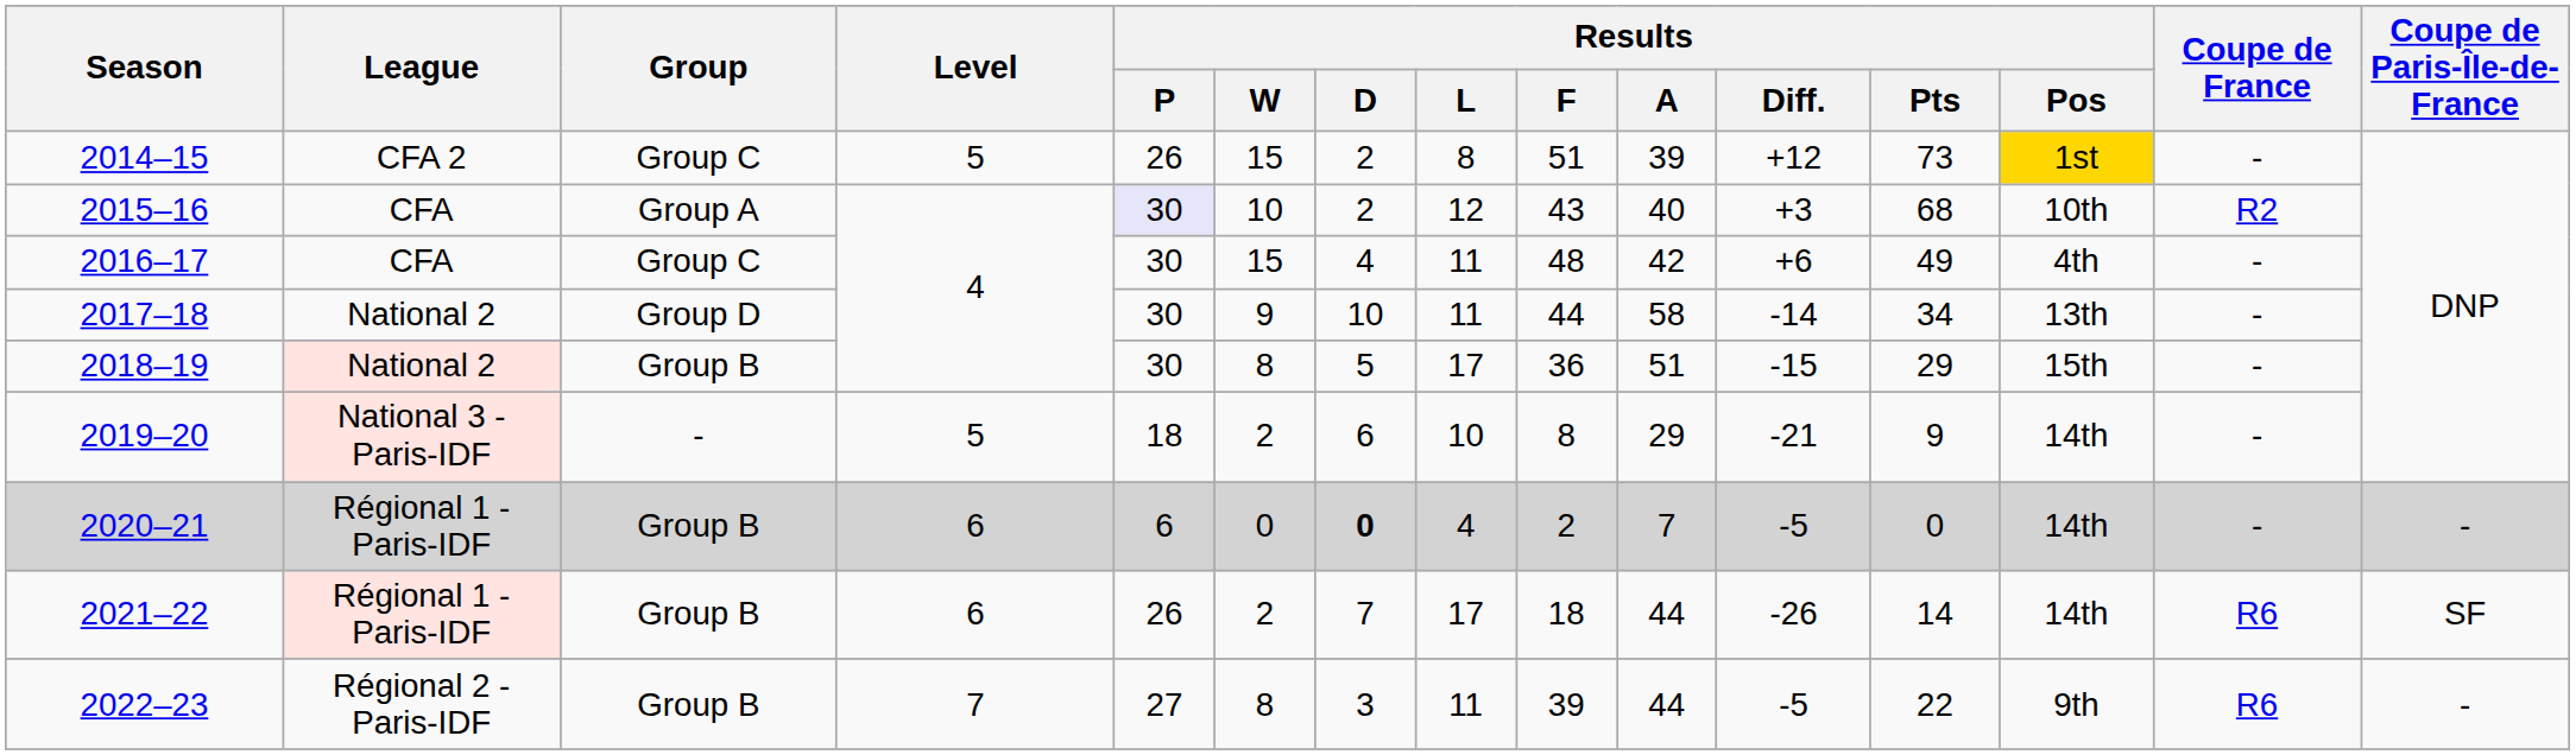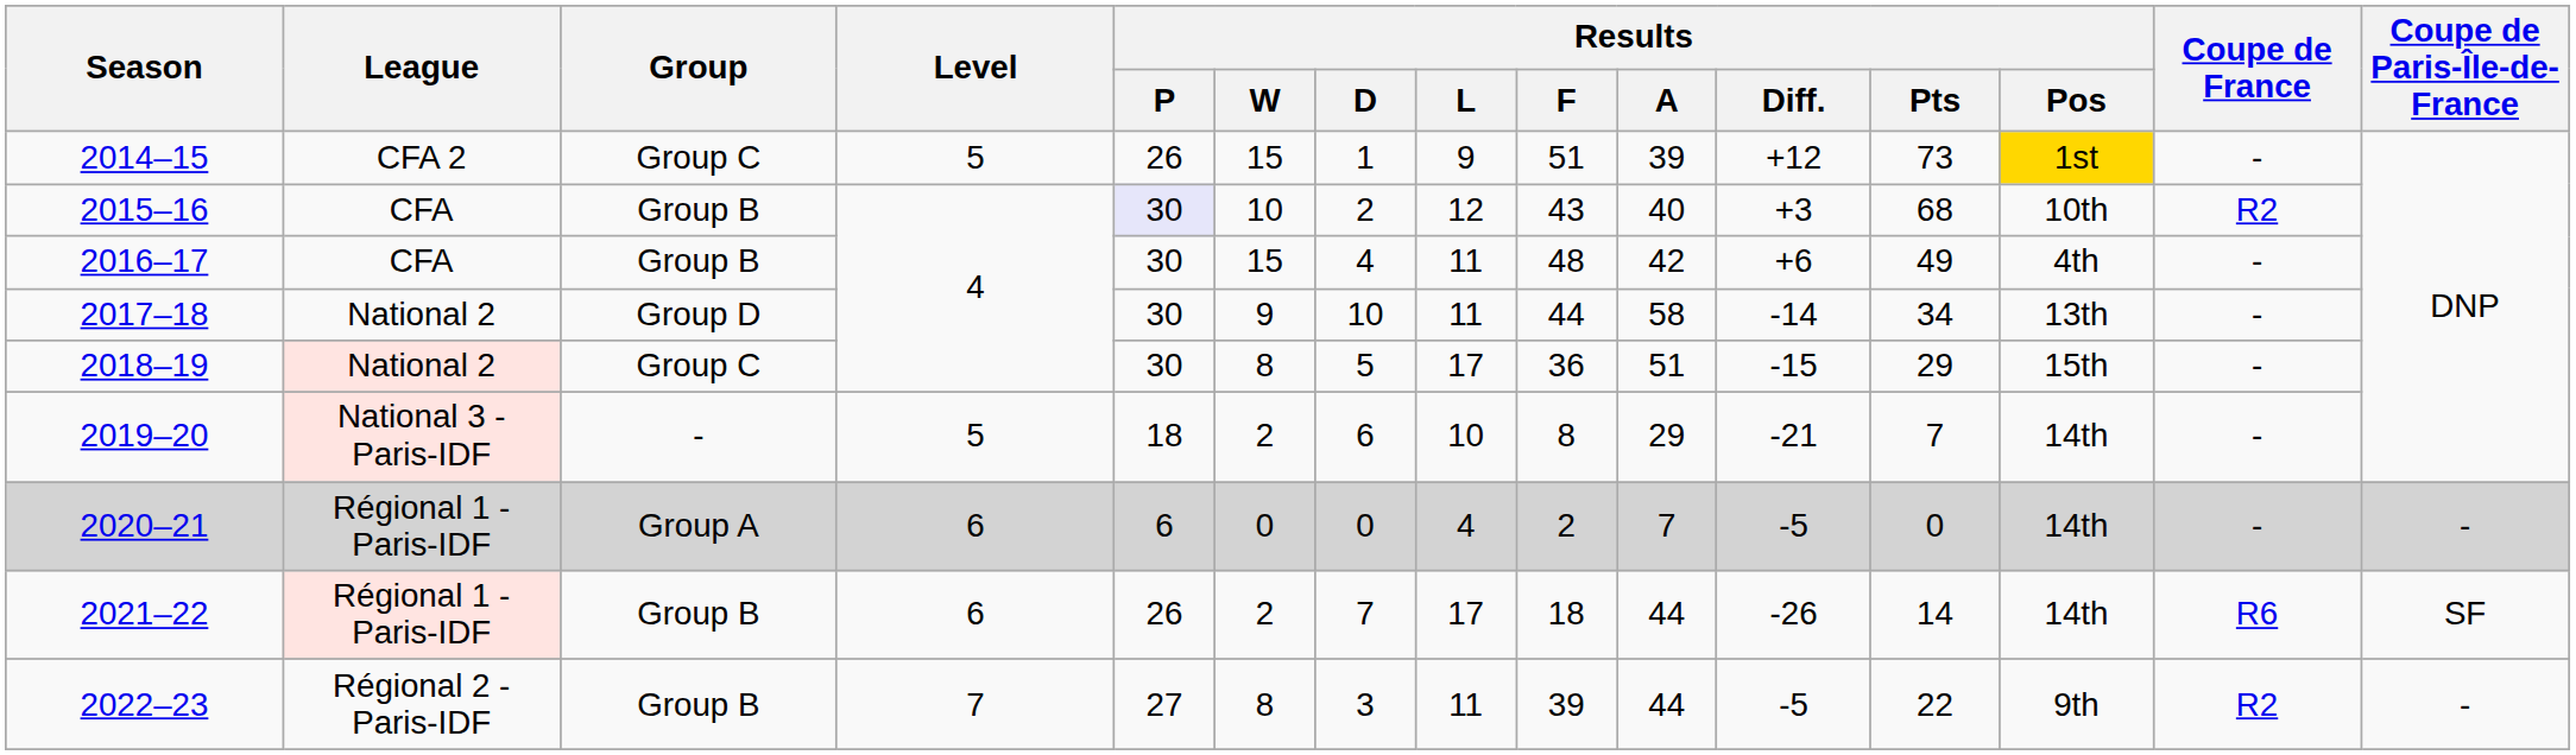2014–15 | Results / D: 2 -> 1
2014–15 | Results / L: 8 -> 9
2015–16 | Group: Group A -> Group B
2016–17 | Group: Group C -> Group B
2018–19 | Group: Group B -> Group C
2019–20 | Results / Pts: 9 -> 7
2020–21 | Group: Group B -> Group A
2020–21 | Results / D: bold -> normal
2022–23 | Coupe de France: R6 -> R2
